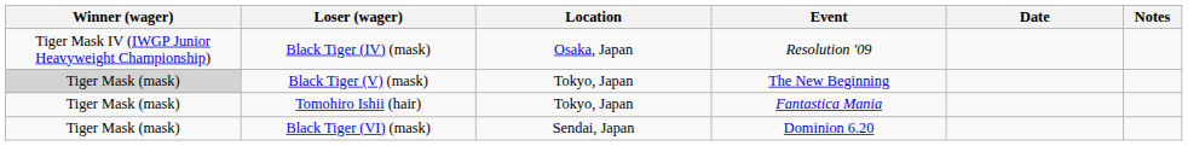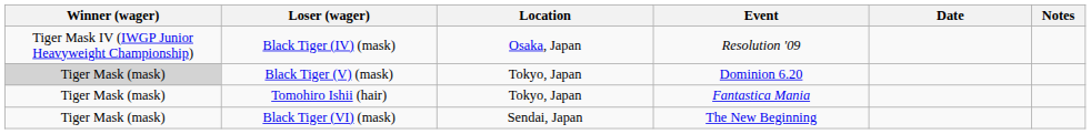Black Tiger (V) (mask) | Event: The New Beginning -> Dominion 6.20
Black Tiger (VI) (mask) | Event: Dominion 6.20 -> The New Beginning
